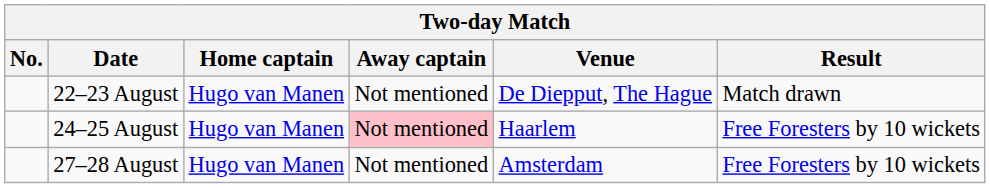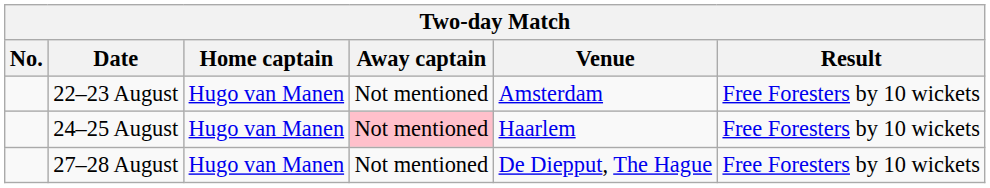22–23 August | Venue: De Diepput, The Hague -> Amsterdam
22–23 August | Result: Match drawn -> Free Foresters by 10 wickets
27–28 August | Venue: Amsterdam -> De Diepput, The Hague
